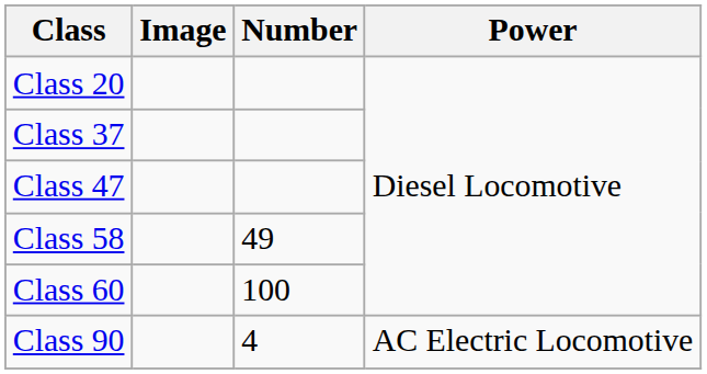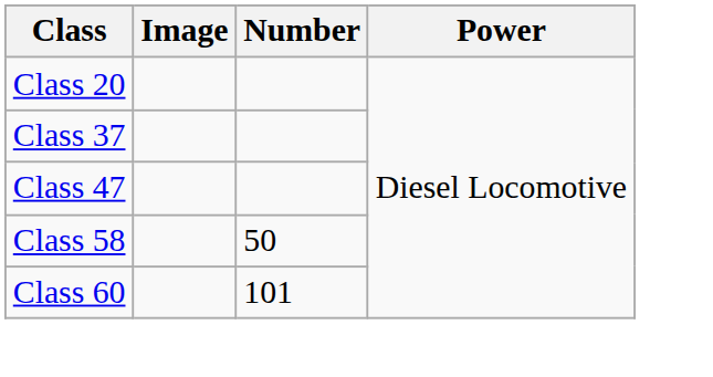Class 58 | Number: 49 -> 50
Class 60 | Number: 100 -> 101
- row: Class 90 | 4 | AC Electric Locomotive
